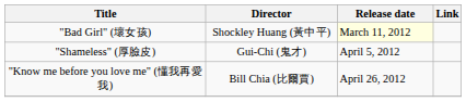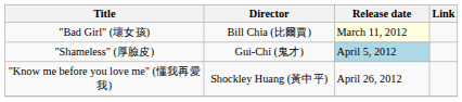"Bad Girl" (壞女孩) | Director: Shockley Huang (黃中平) -> Bill Chia (比爾賈)
"Shameless" (厚臉皮) | Release date: no background -> lightblue background
"Know me before you love me" (懂我再愛我) | Director: Bill Chia (比爾賈) -> Shockley Huang (黃中平)
